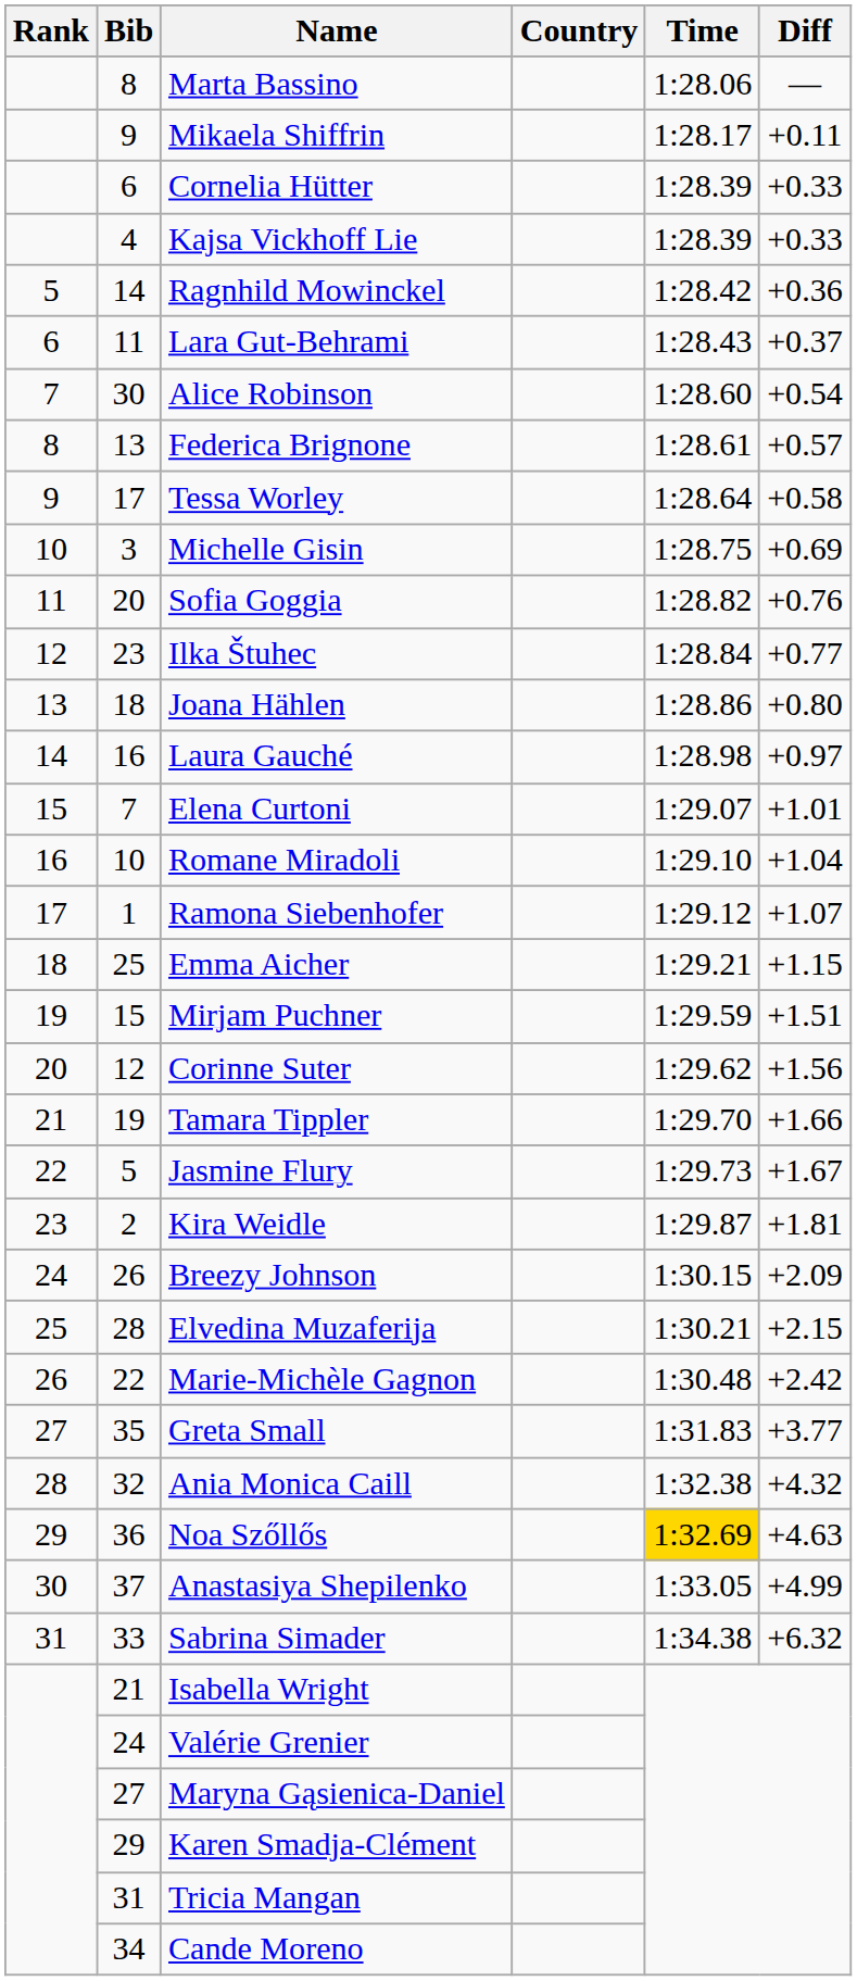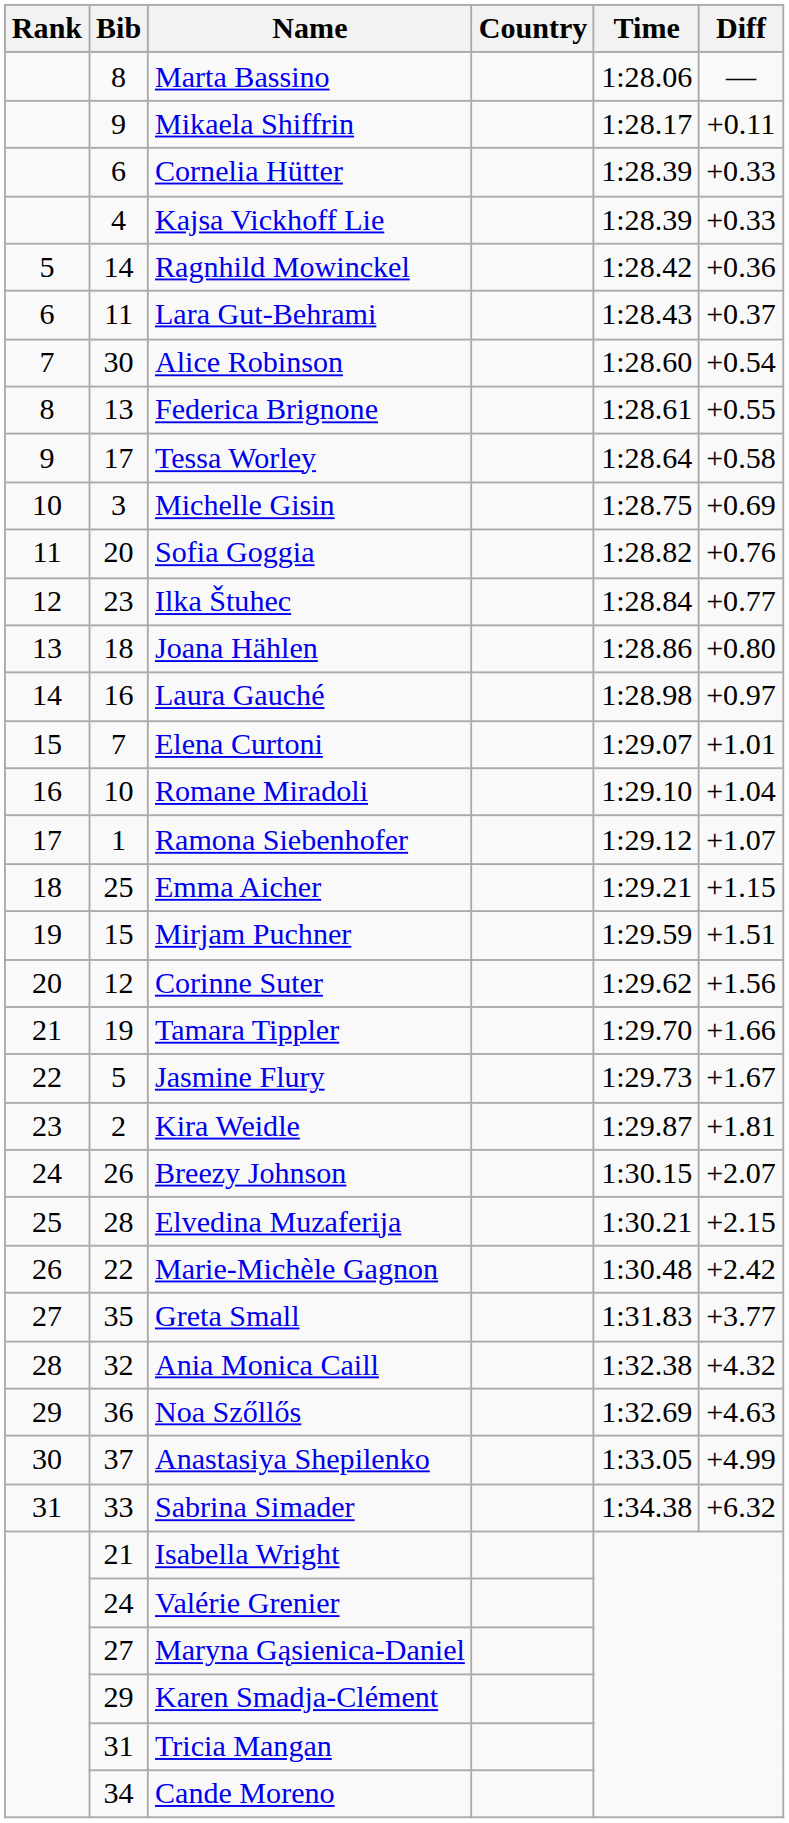Federica Brignone | Diff: +0.57 -> +0.55
Breezy Johnson | Diff: +2.09 -> +2.07
Noa Szőllős | Time: gold background -> no background
